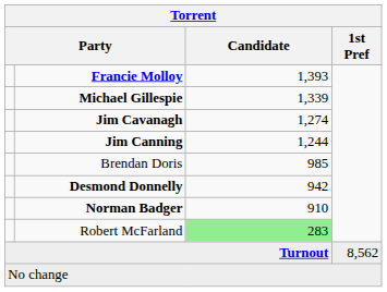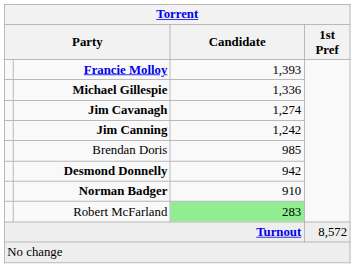Michael Gillespie | Candidate: 1,339 -> 1,336
Jim Canning | Candidate: 1,244 -> 1,242
Turnout | 1st Pref: 8,562 -> 8,572
